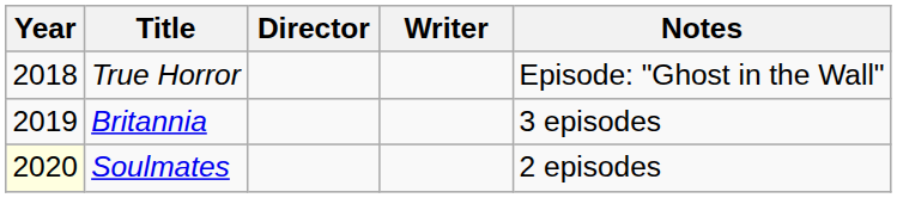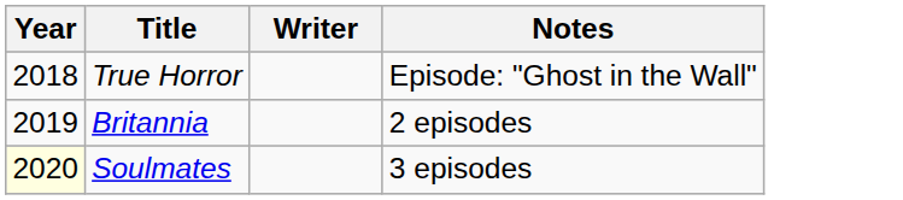- column: Director
Britannia | Notes: 3 episodes -> 2 episodes
Soulmates | Notes: 2 episodes -> 3 episodes
